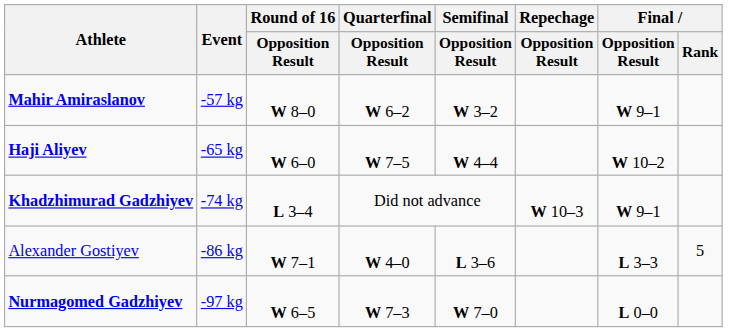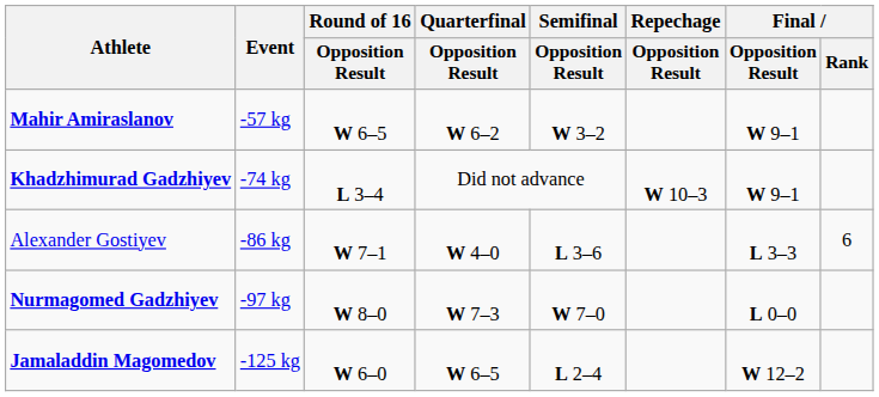Mahir Amiraslanov | Round of 16 / Opposition Result: W 8–0 -> W 6–5
- row: Haji Aliyev | -65 kg | W 6–0 | W 7–5 | W 4–4 | W 10–2
Alexander Gostiyev | Final / Rank: 5 -> 6
Nurmagomed Gadzhiyev | Round of 16 / Opposition Result: W 6–5 -> W 8–0
+ row: Jamaladdin Magomedov | -125 kg | W 6–0 | W 6–5 | L 2–4 | W 12–2
